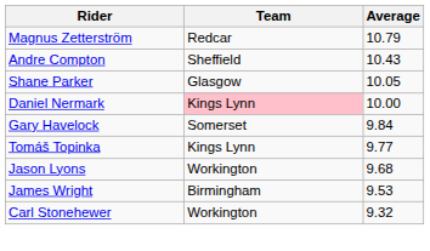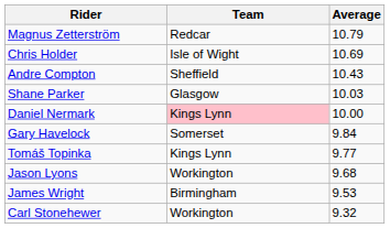+ row: Chris Holder | Isle of Wight | 10.69
Shane Parker | Average: 10.05 -> 10.03
